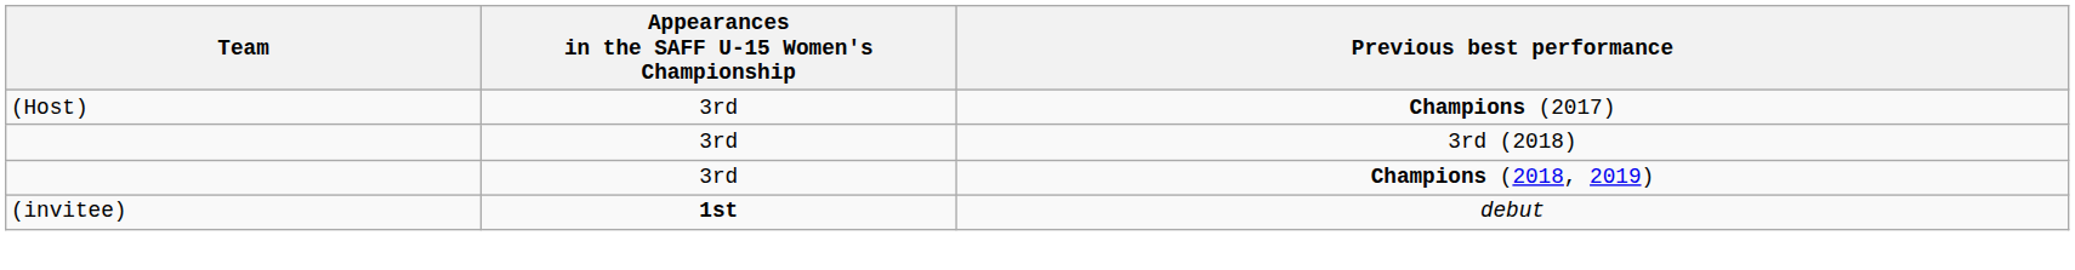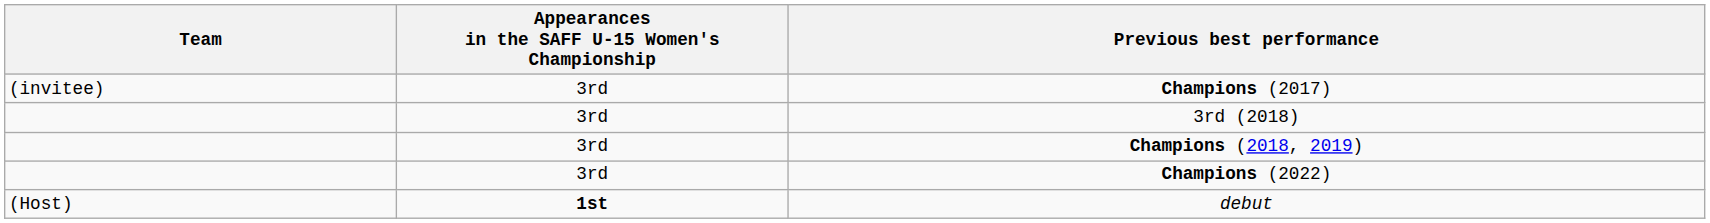Champions (2017) | Team: (Host) -> (invitee)
+ row: 3rd | Champions (2022)
debut | Team: (invitee) -> (Host)
